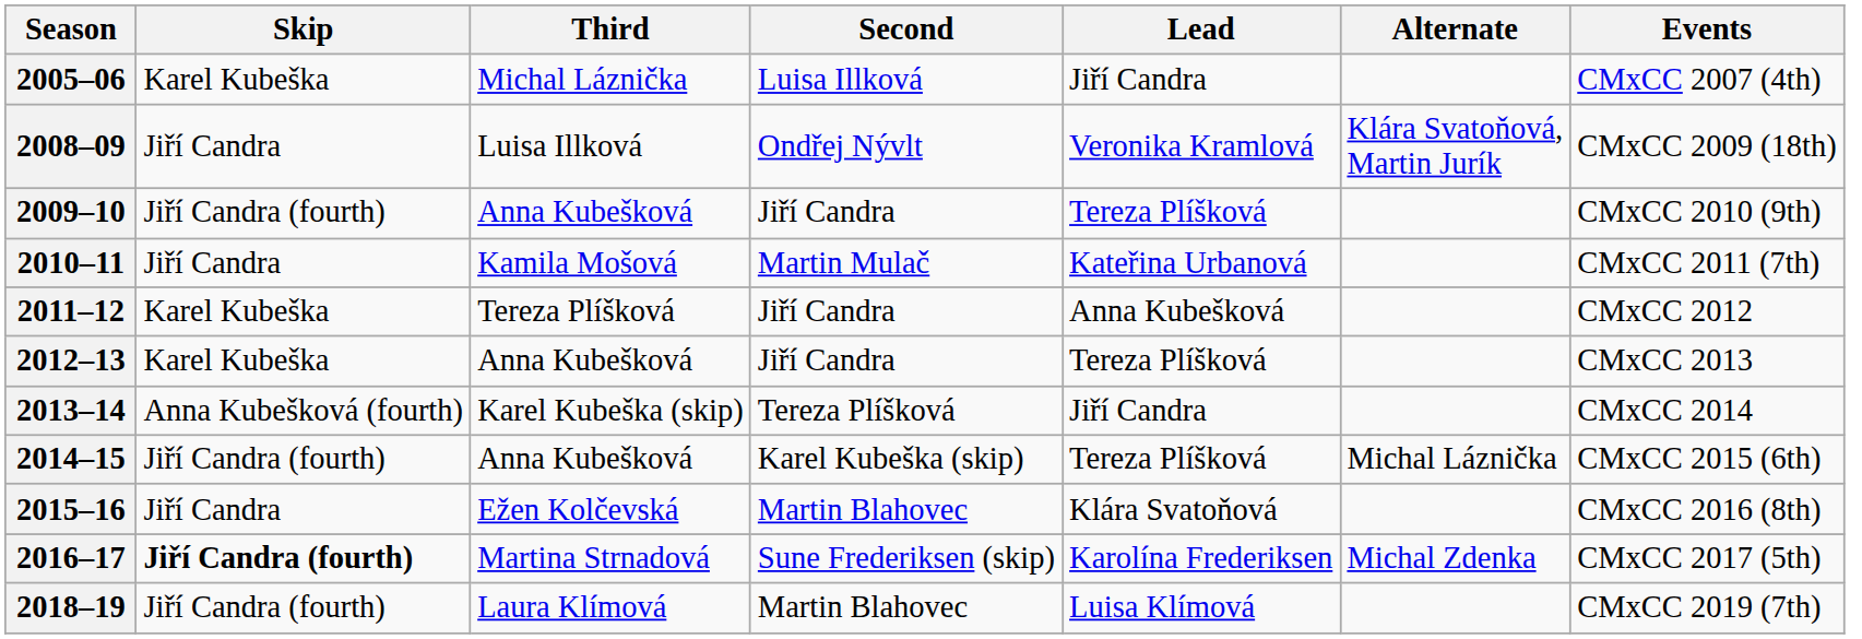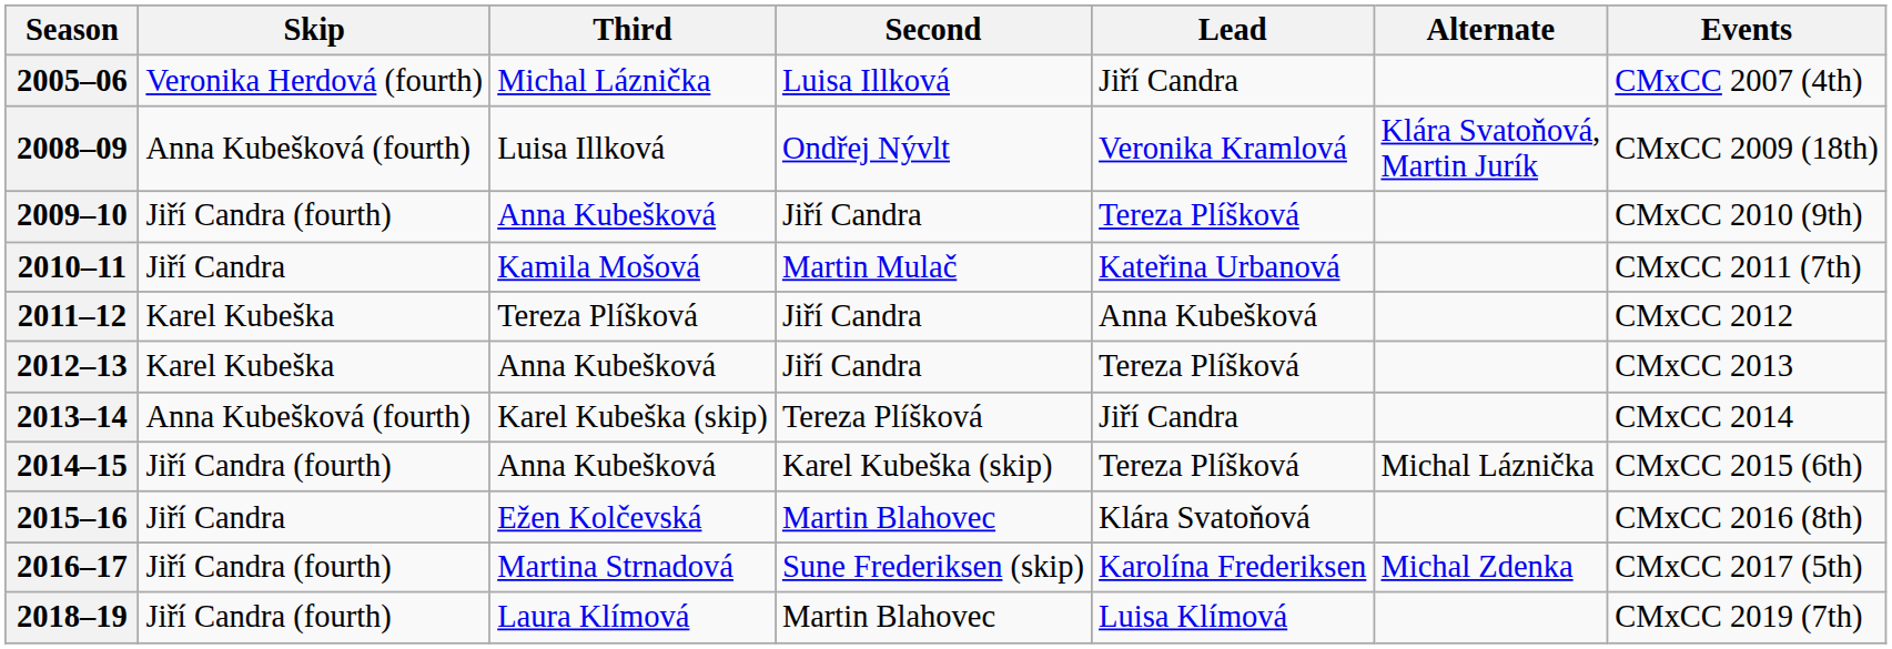2005–06 | Skip: Karel Kubeška -> Veronika Herdová (fourth)
2008–09 | Skip: Jiří Candra -> Anna Kubešková (fourth)
2016–17 | Skip: bold -> normal
